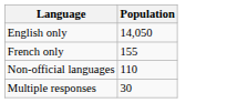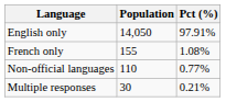+ column: Pct (%) | 97.91% | 1.08% | 0.77% | 0.21%
